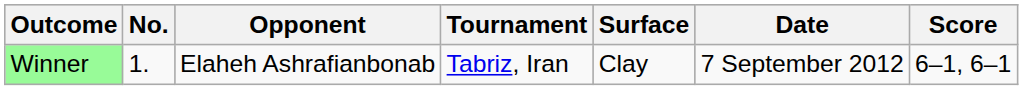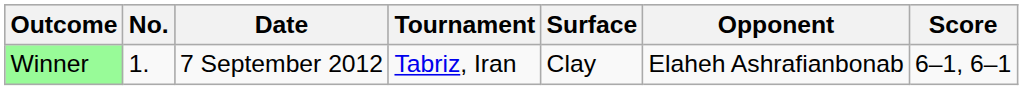columns swapped: Date <-> Opponent
